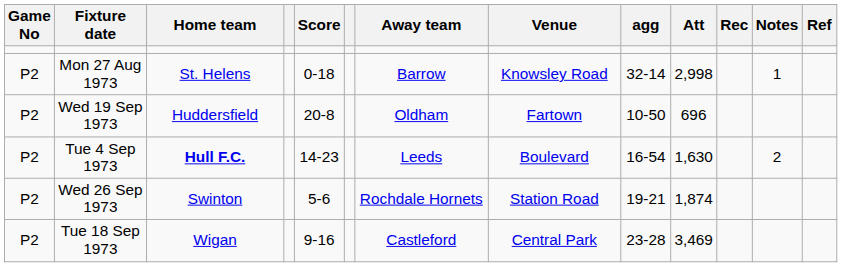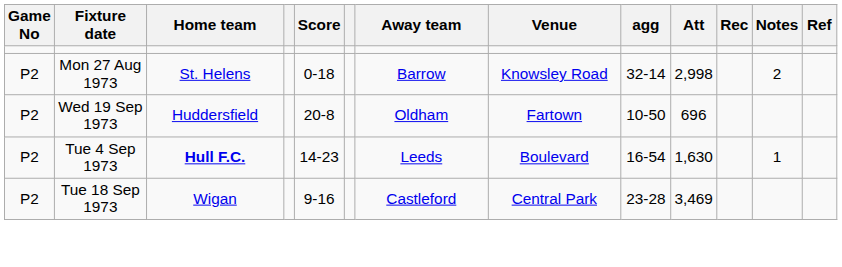Mon 27 Aug 1973 | Notes: 1 -> 2
Tue 4 Sep 1973 | Notes: 2 -> 1
- row: P2 | Wed 26 Sep 1973 | Swinton | 5-6 | Rochdale Hornets | Station Road | 19-21 | 1,874
